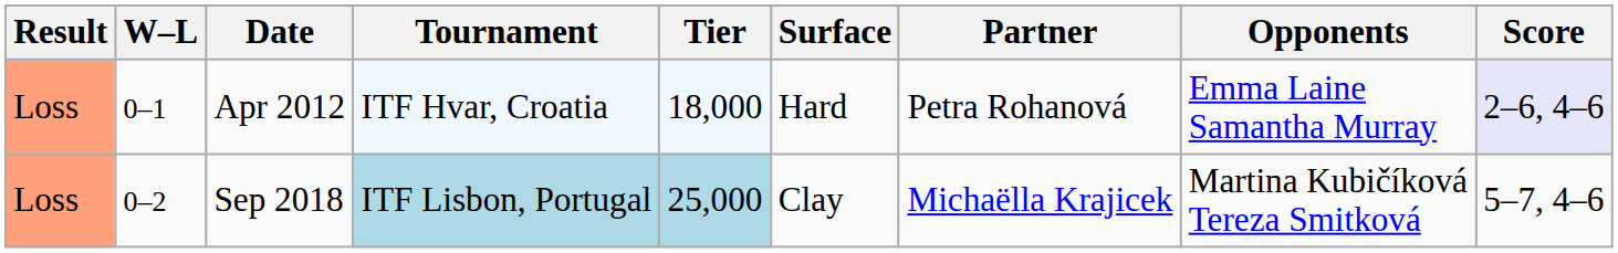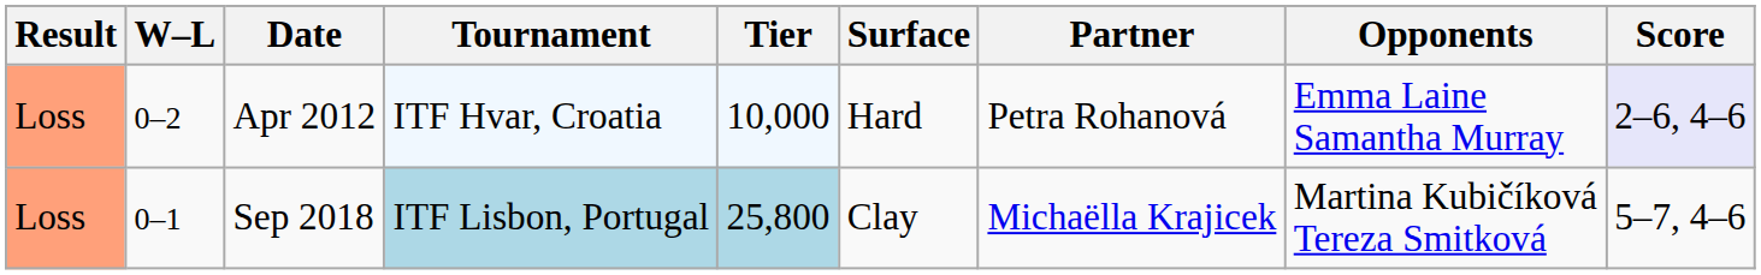Apr 2012 | W–L: 0–1 -> 0–2
Apr 2012 | Tier: 18,000 -> 10,000
Sep 2018 | W–L: 0–2 -> 0–1
Sep 2018 | Tier: 25,000 -> 25,800
